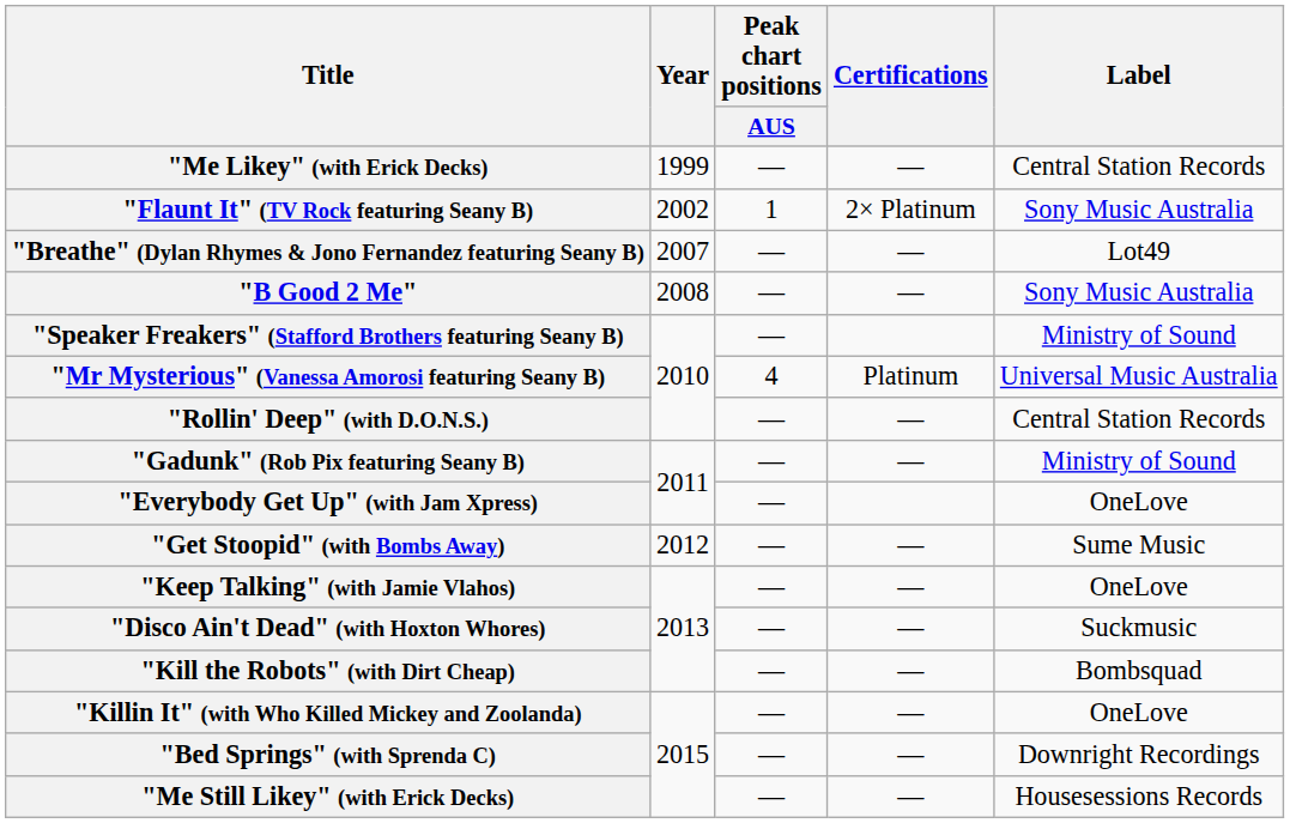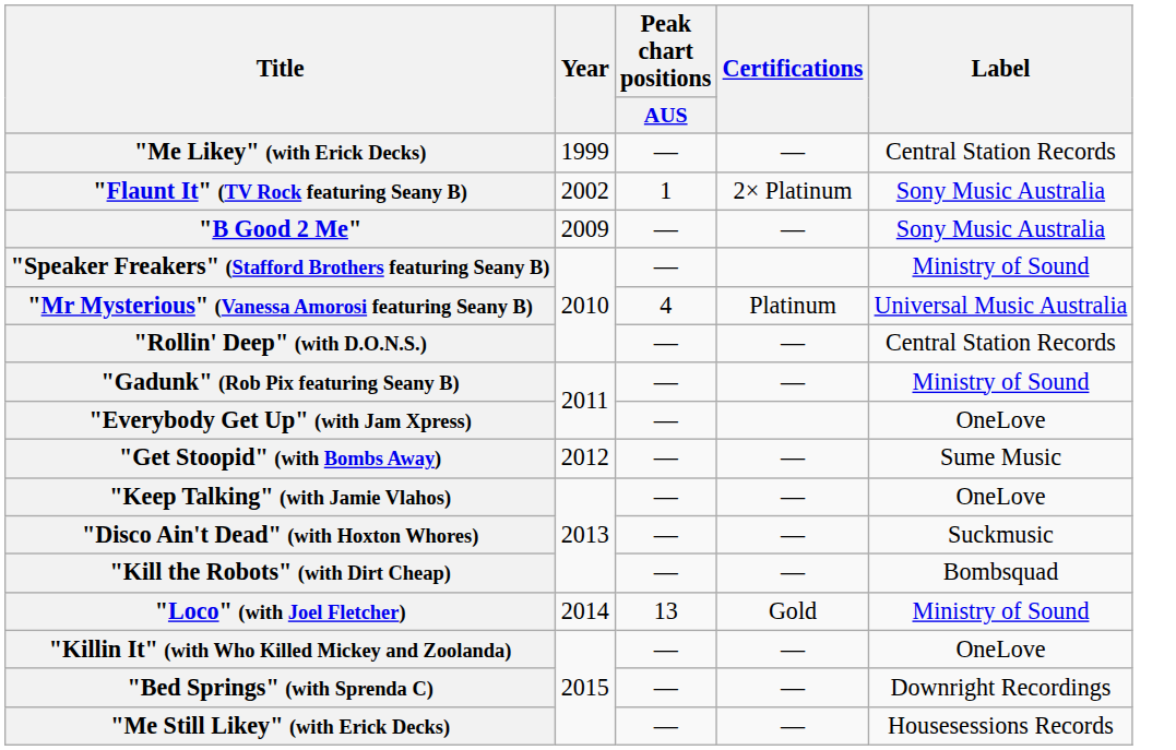- row: "Breathe" (Dylan Rhymes & Jono Fernandez featuring Seany B) | 2007 | — | — | Lot49
"B Good 2 Me" | Year: 2008 -> 2009
+ row: "Loco" (with Joel Fletcher) | 2014 | 13 | Gold | Ministry of Sound
